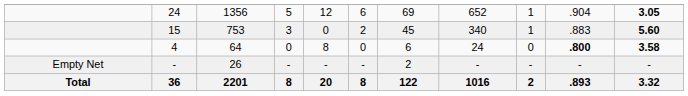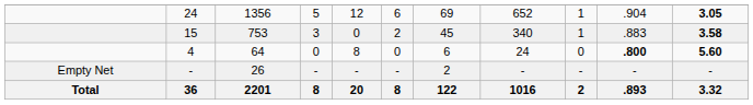15 | column 11: 5.60 -> 3.58
4 | column 11: 3.58 -> 5.60
